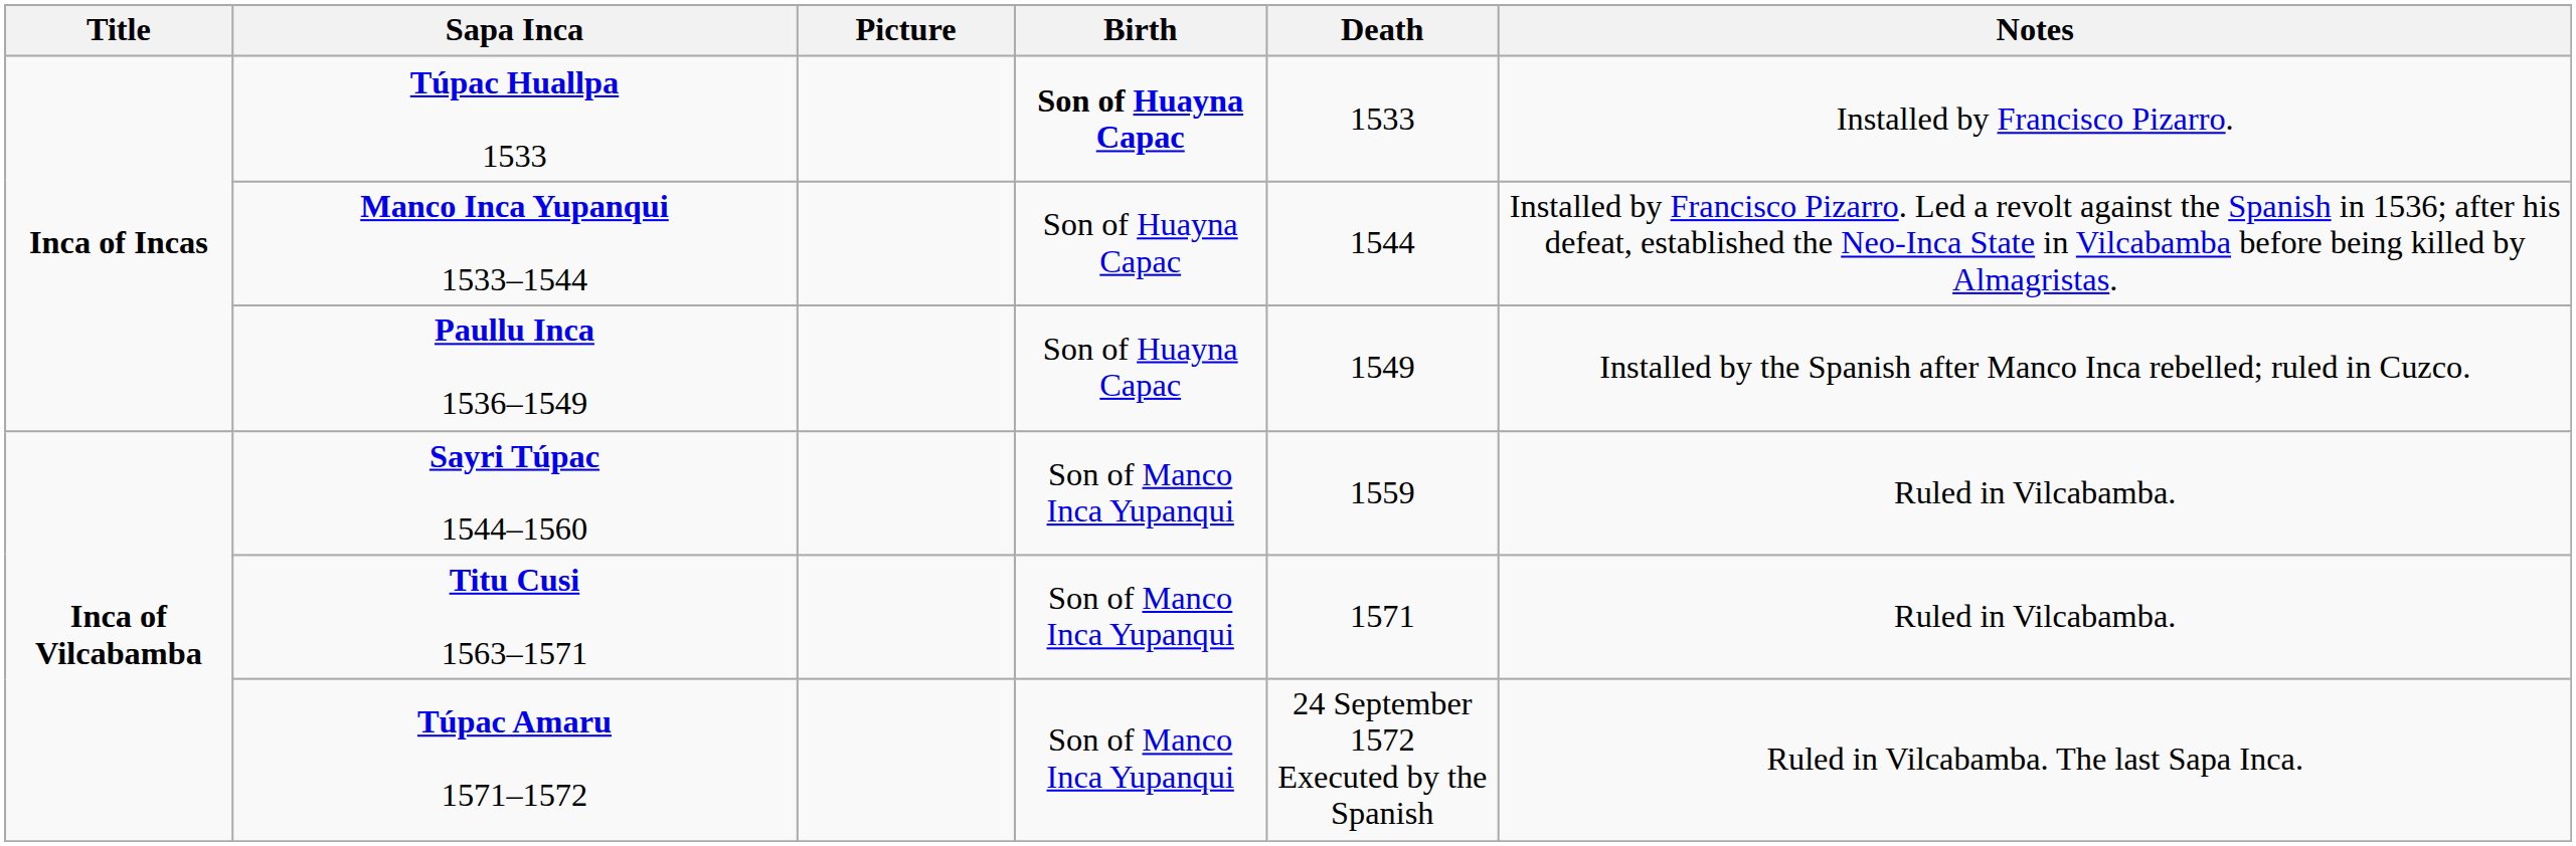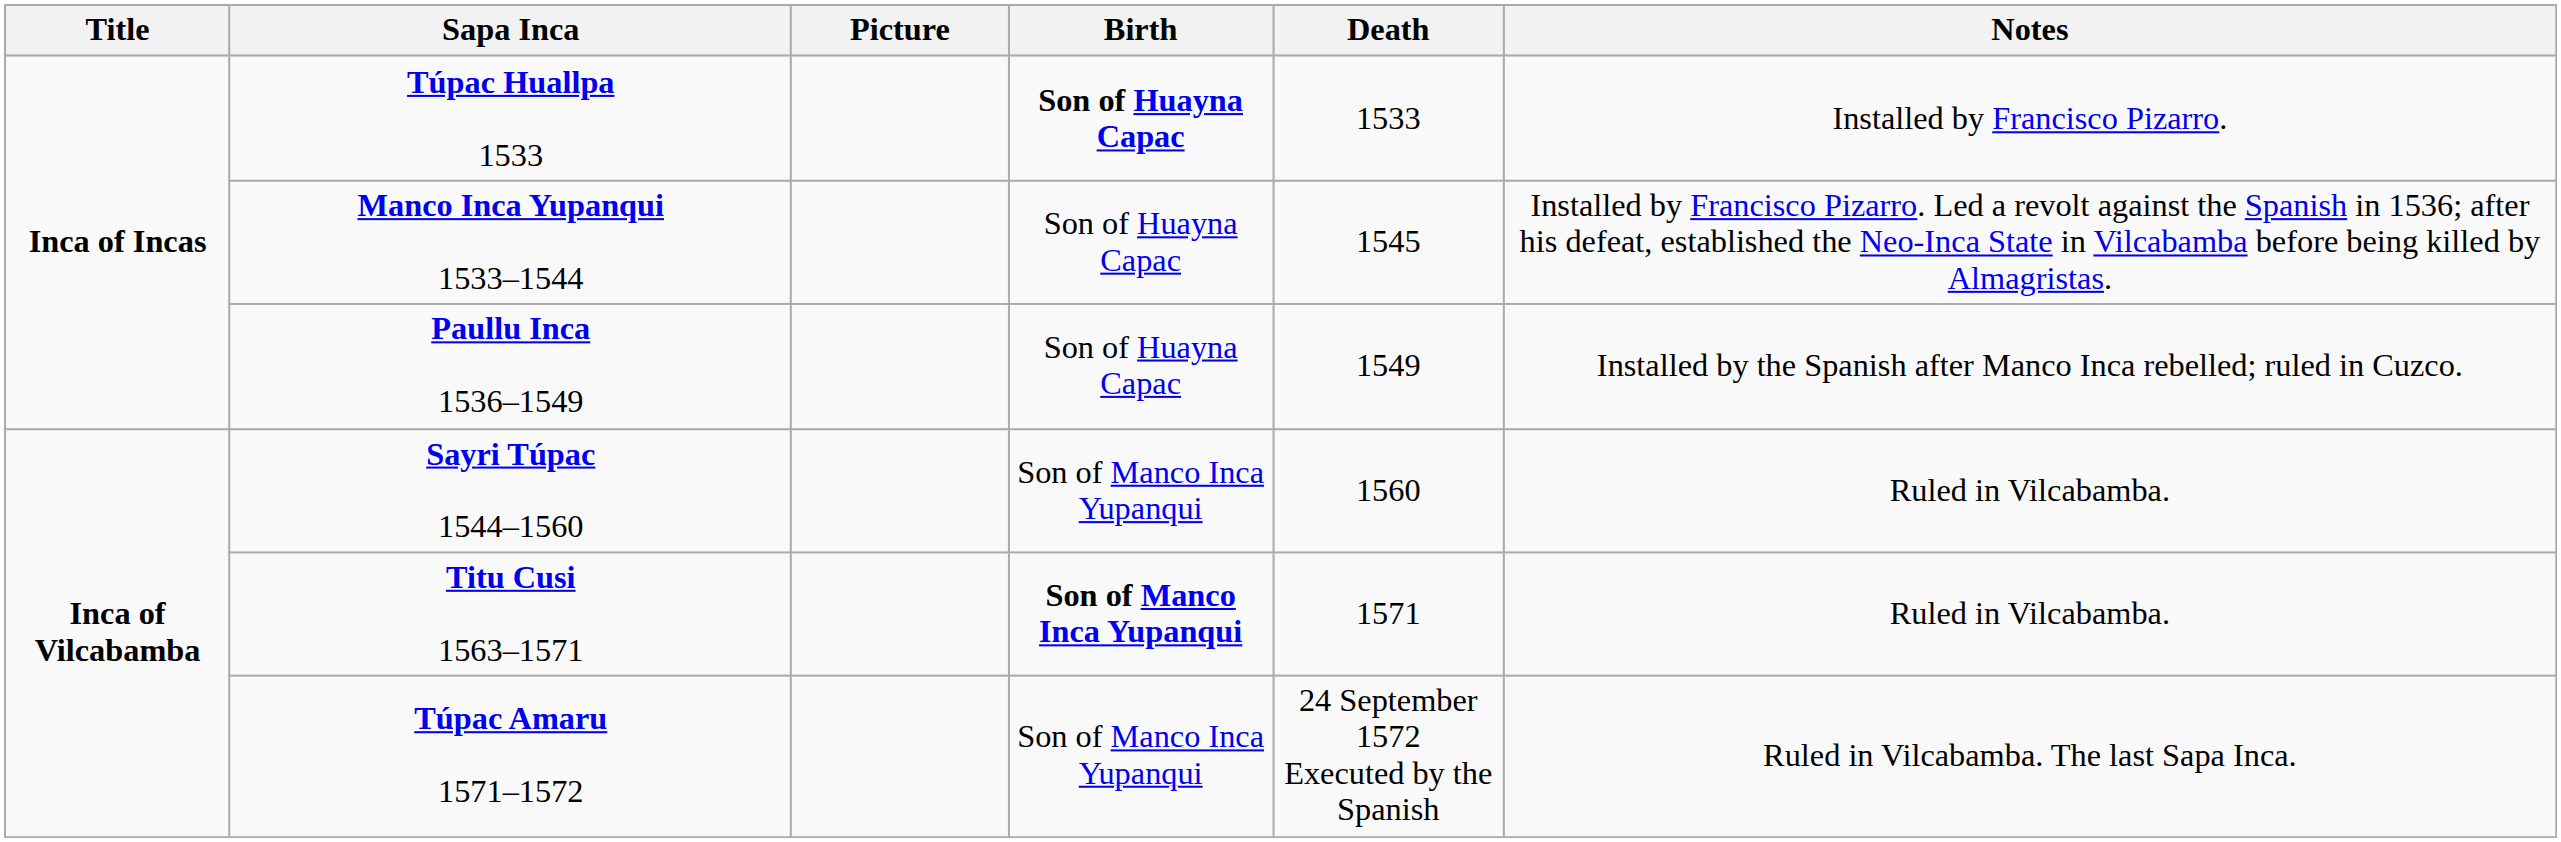Manco Inca Yupanqui 1533–1544 | Death: 1544 -> 1545
Sayri Túpac 1544–1560 | Death: 1559 -> 1560
Titu Cusi 1563–1571 | Birth: normal -> bold
